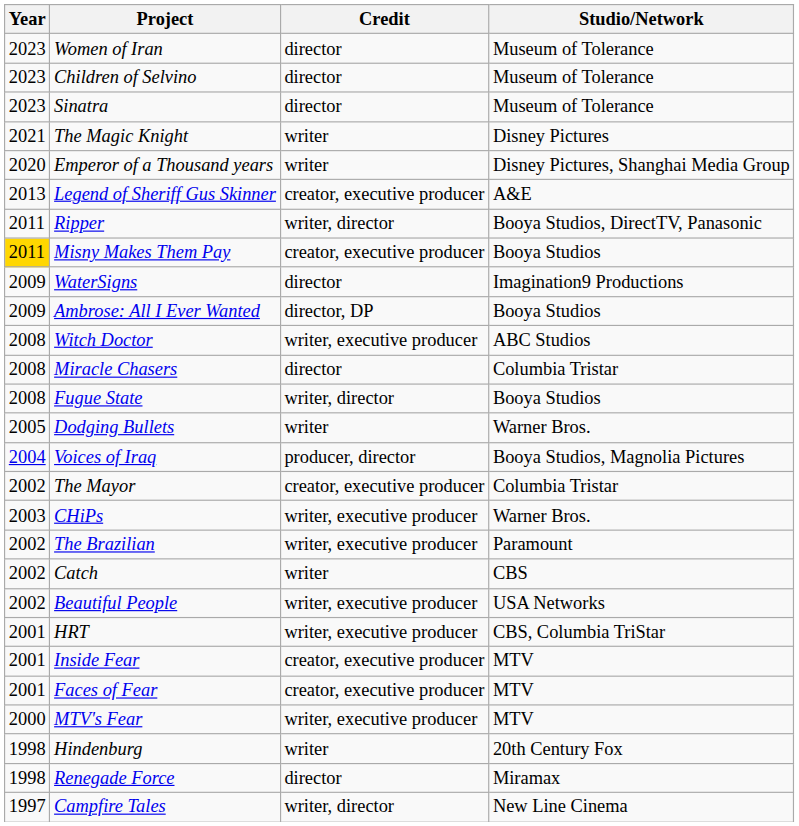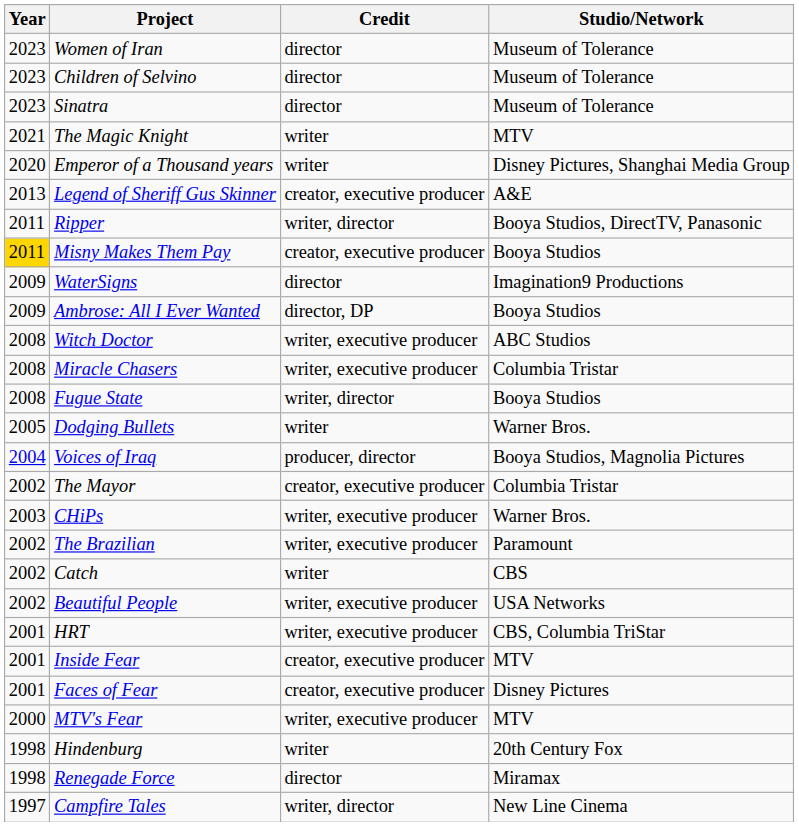The Magic Knight | Studio/Network: Disney Pictures -> MTV
Miracle Chasers | Credit: director -> writer, executive producer
Faces of Fear | Studio/Network: MTV -> Disney Pictures
